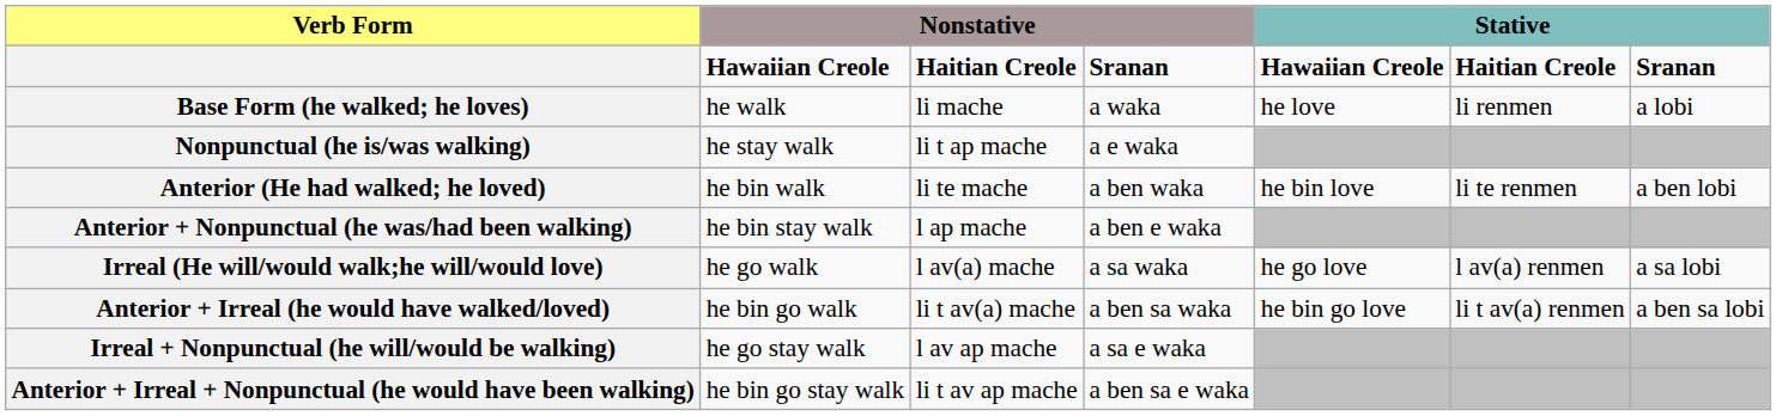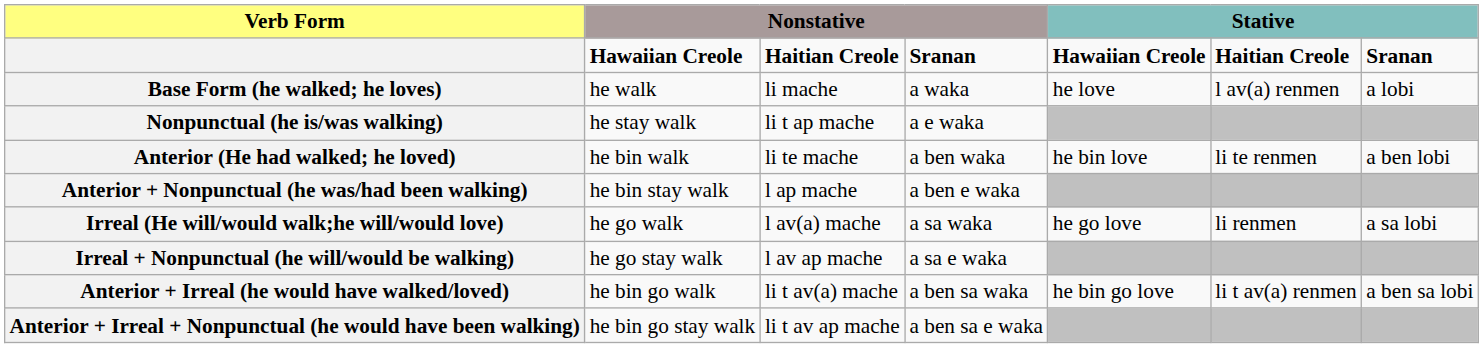Base Form (he walked; he loves) | column 6: li renmen -> l av(a) renmen
Irreal (He will/would walk;he will/would love) | column 6: l av(a) renmen -> li renmen
rows swapped: Irreal + Nonpunctual (he will/would be walking) <-> Anterior + Irreal (he would have walked/loved)
